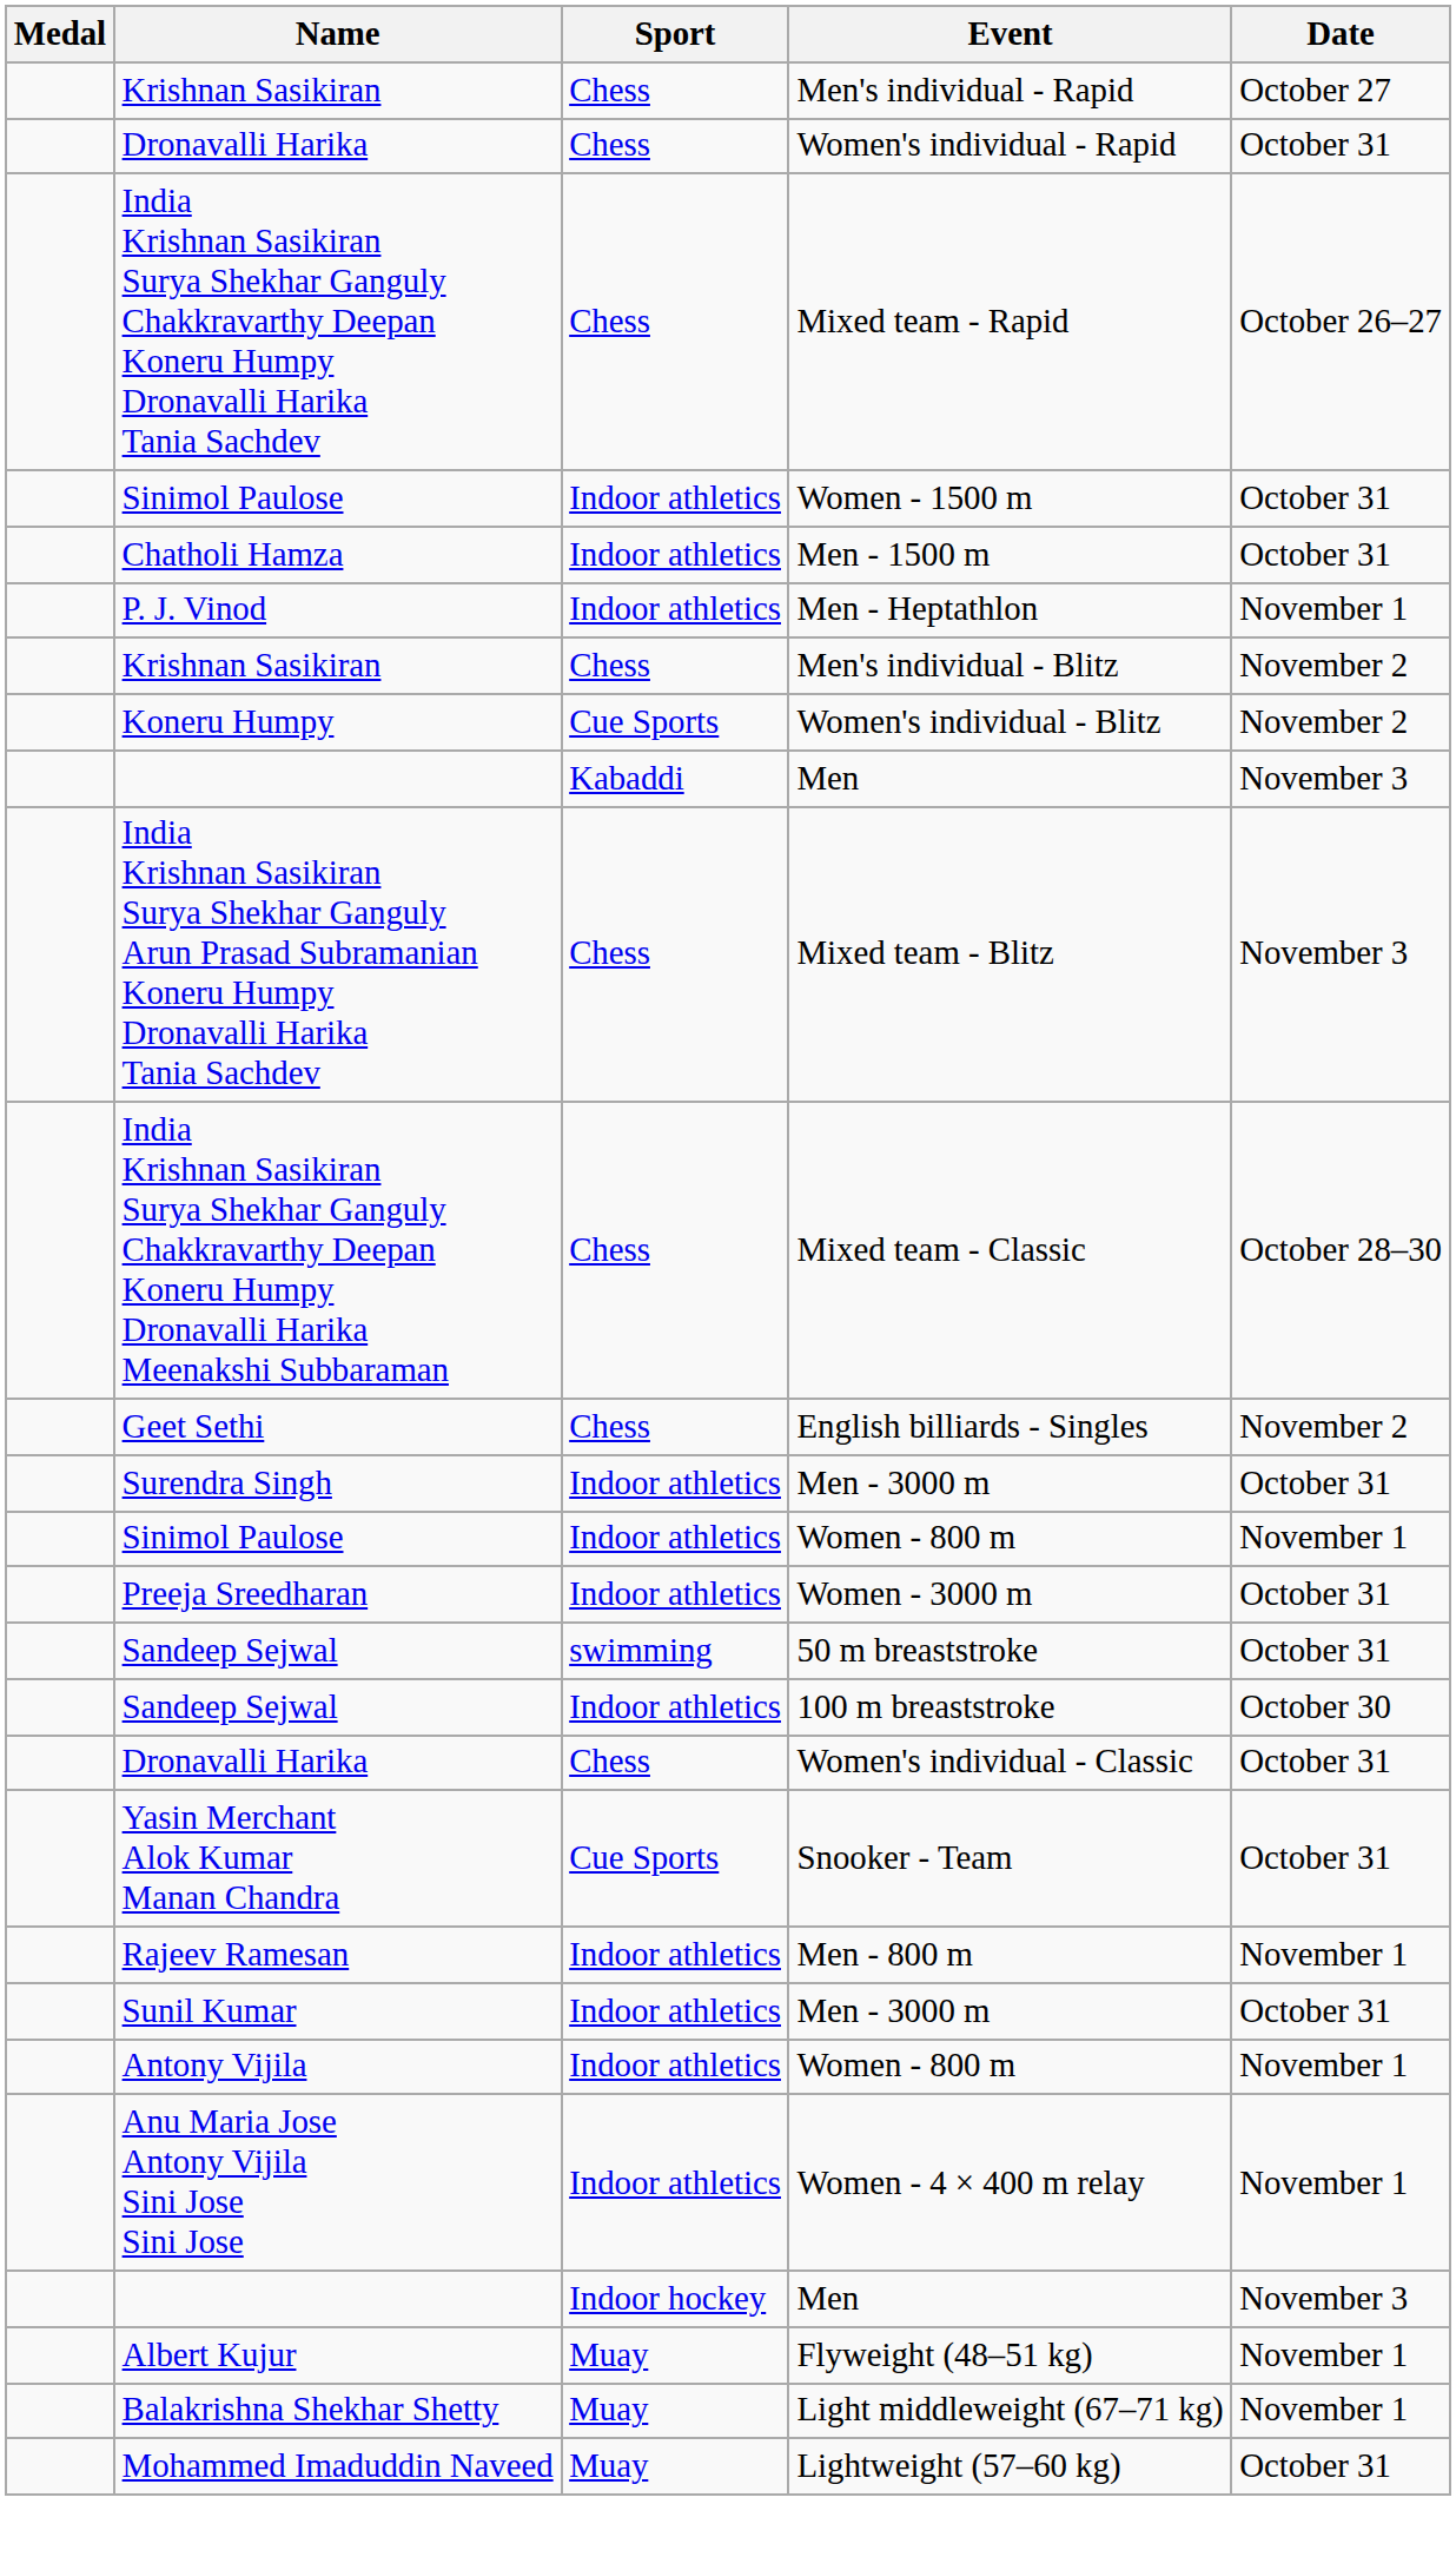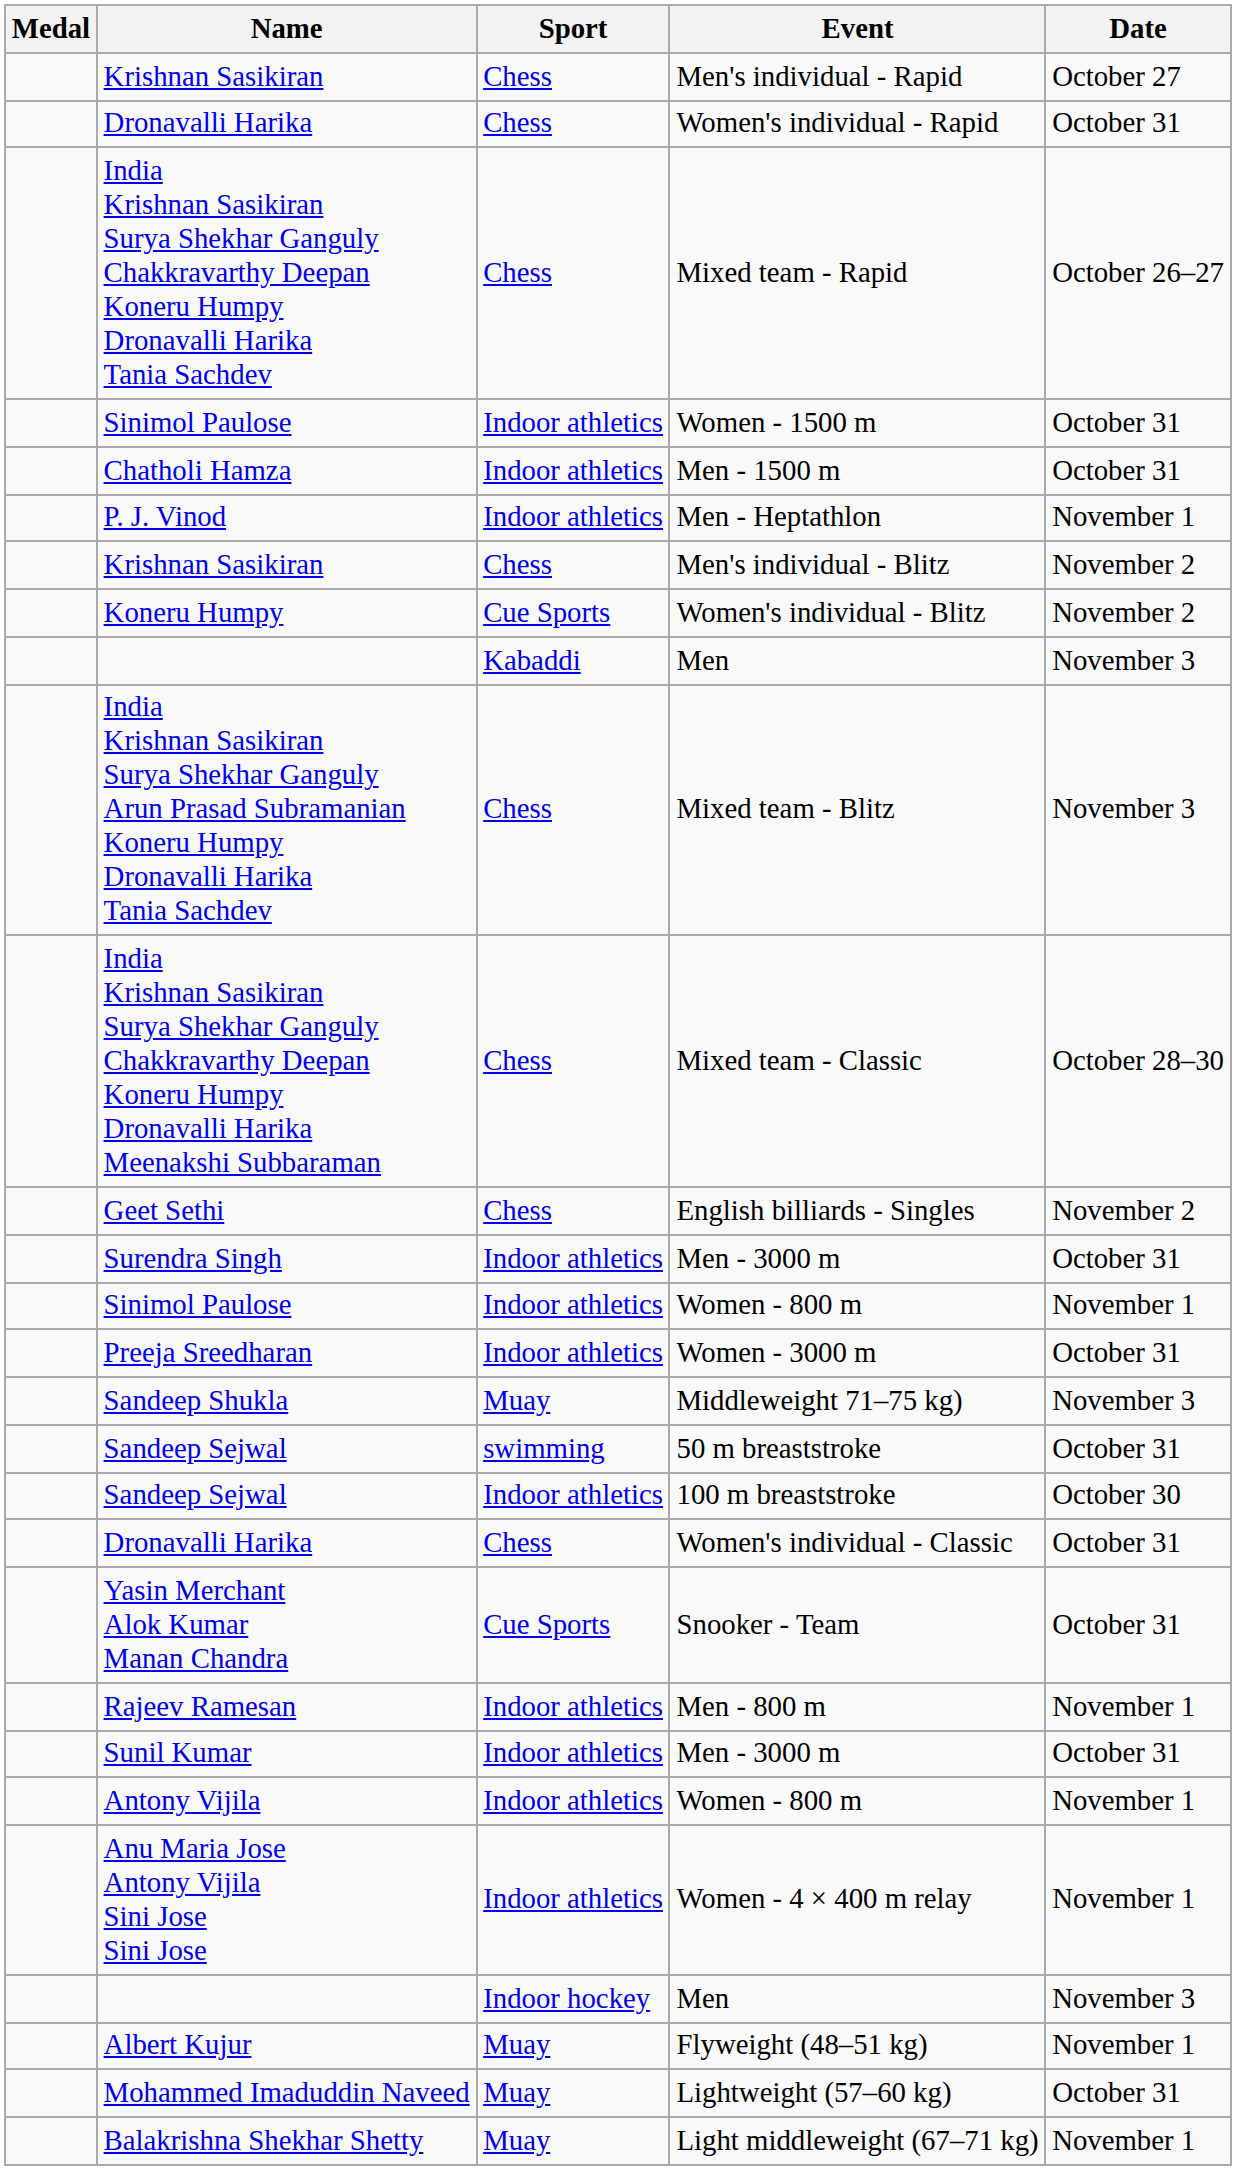+ row: Sandeep Shukla | Muay | Middleweight 71–75 kg) | November 3
rows swapped: Lightweight (57–60 kg) <-> Light middleweight (67–71 kg)
